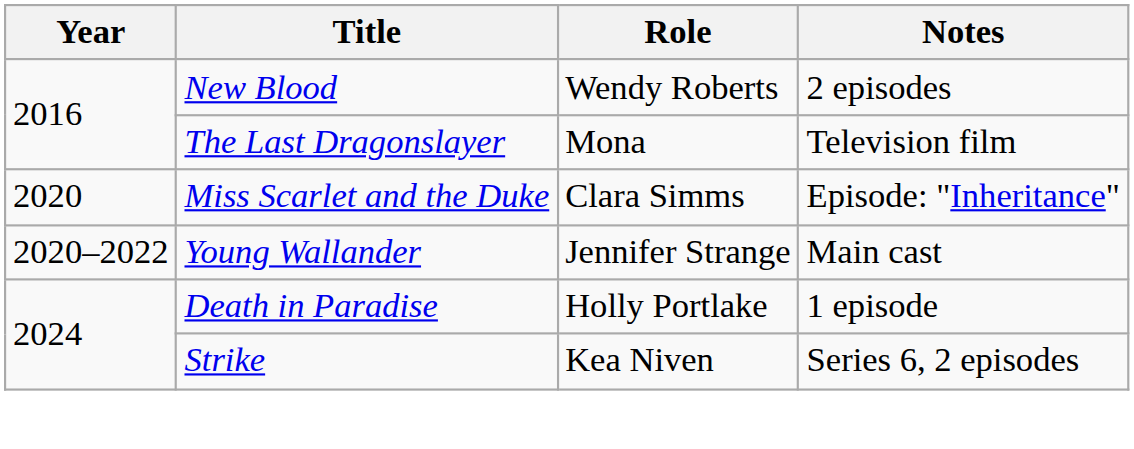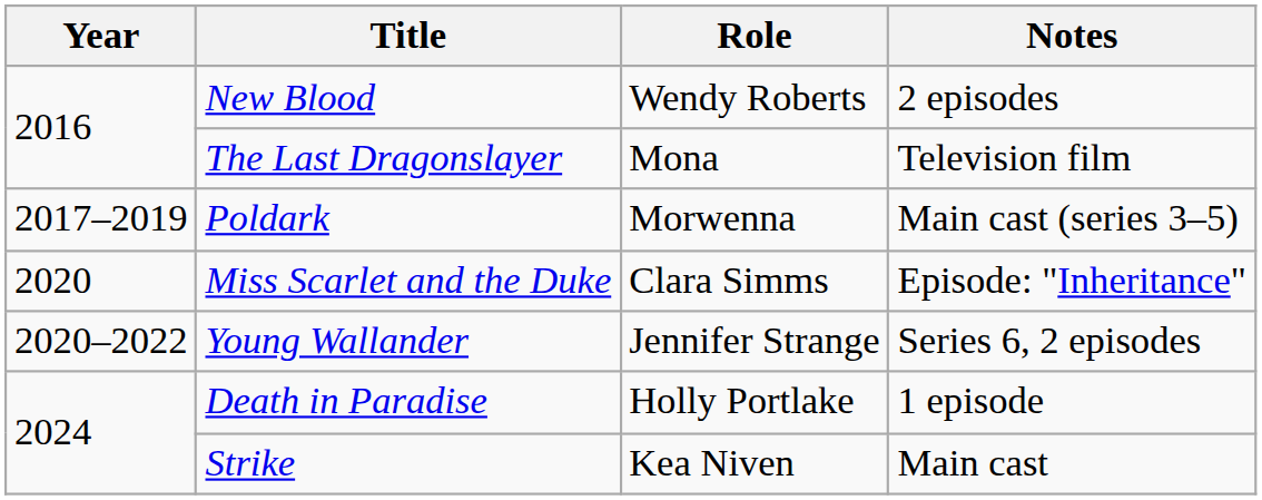+ row: 2017–2019 | Poldark | Morwenna | Main cast (series 3–5)
Young Wallander | Notes: Main cast -> Series 6, 2 episodes
Strike | Notes: Series 6, 2 episodes -> Main cast
